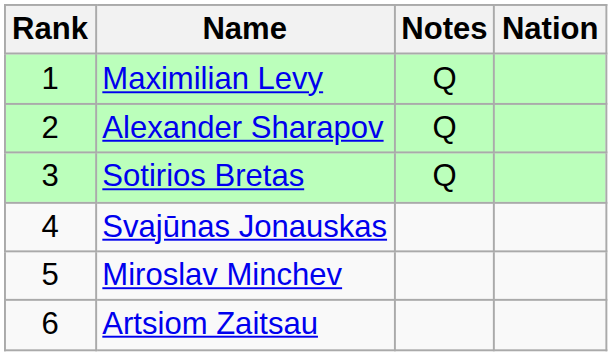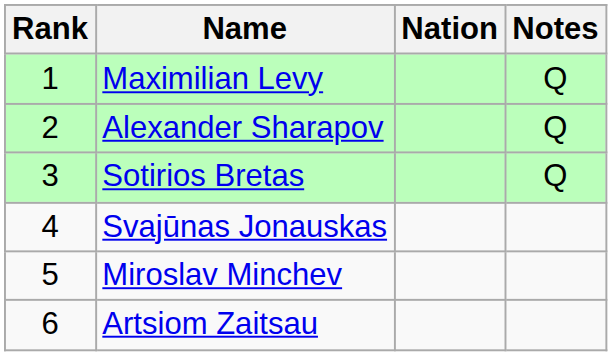columns swapped: Nation <-> Notes
